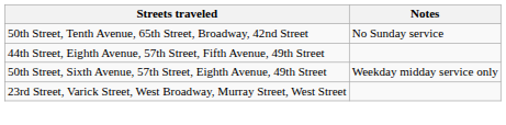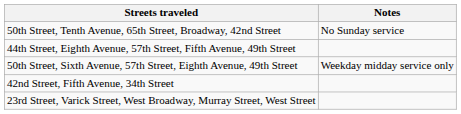+ row: 42nd Street, Fifth Avenue, 34th Street
